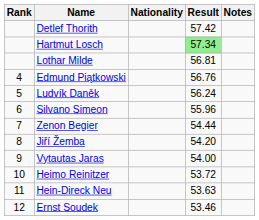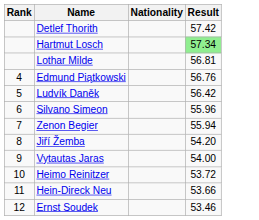- column: Notes
Ludvík Daněk | Result: 56.24 -> 56.42
Zenon Begier | Result: 54.44 -> 55.94
Hein-Direck Neu | Result: 53.63 -> 53.66
